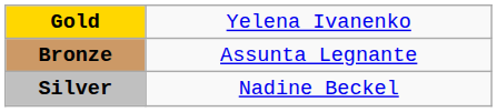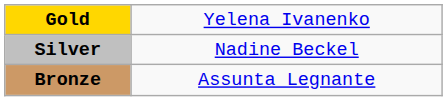rows swapped: Silver <-> Bronze
